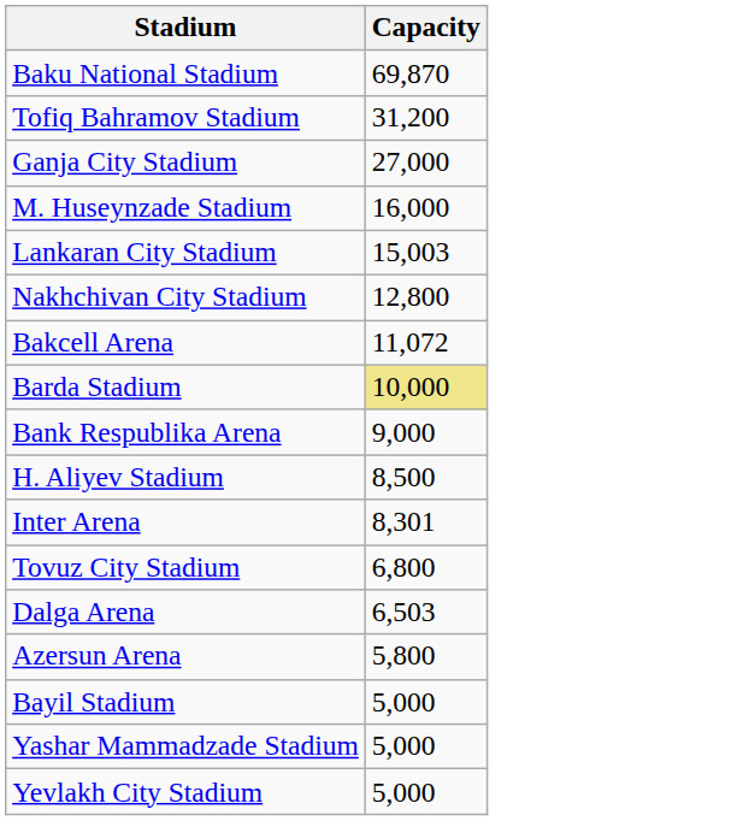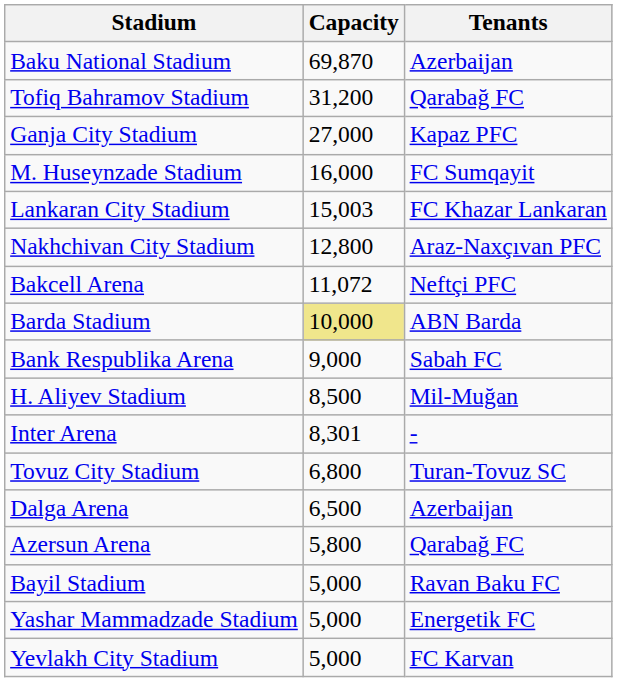+ column: Tenants | Azerbaijan | Qarabağ FC | Kapaz PFC | FC Sumqayit | FC Khazar Lankaran | Araz-Naxçıvan PFC | Neftçi PFC | ABN Barda | Sabah FC | Mil-Muğan | - | Turan-Tovuz SC | Azerbaijan | Qarabağ FC | Ravan Baku FC | Energetik FC | FC Karvan
Dalga Arena | Capacity: 6,503 -> 6,500
